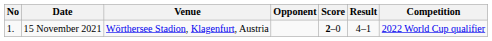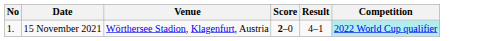- column: Opponent
15 November 2021 | Competition: no background -> paleturquoise background
